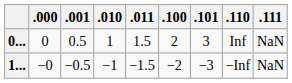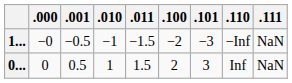rows swapped: 0... <-> 1...
